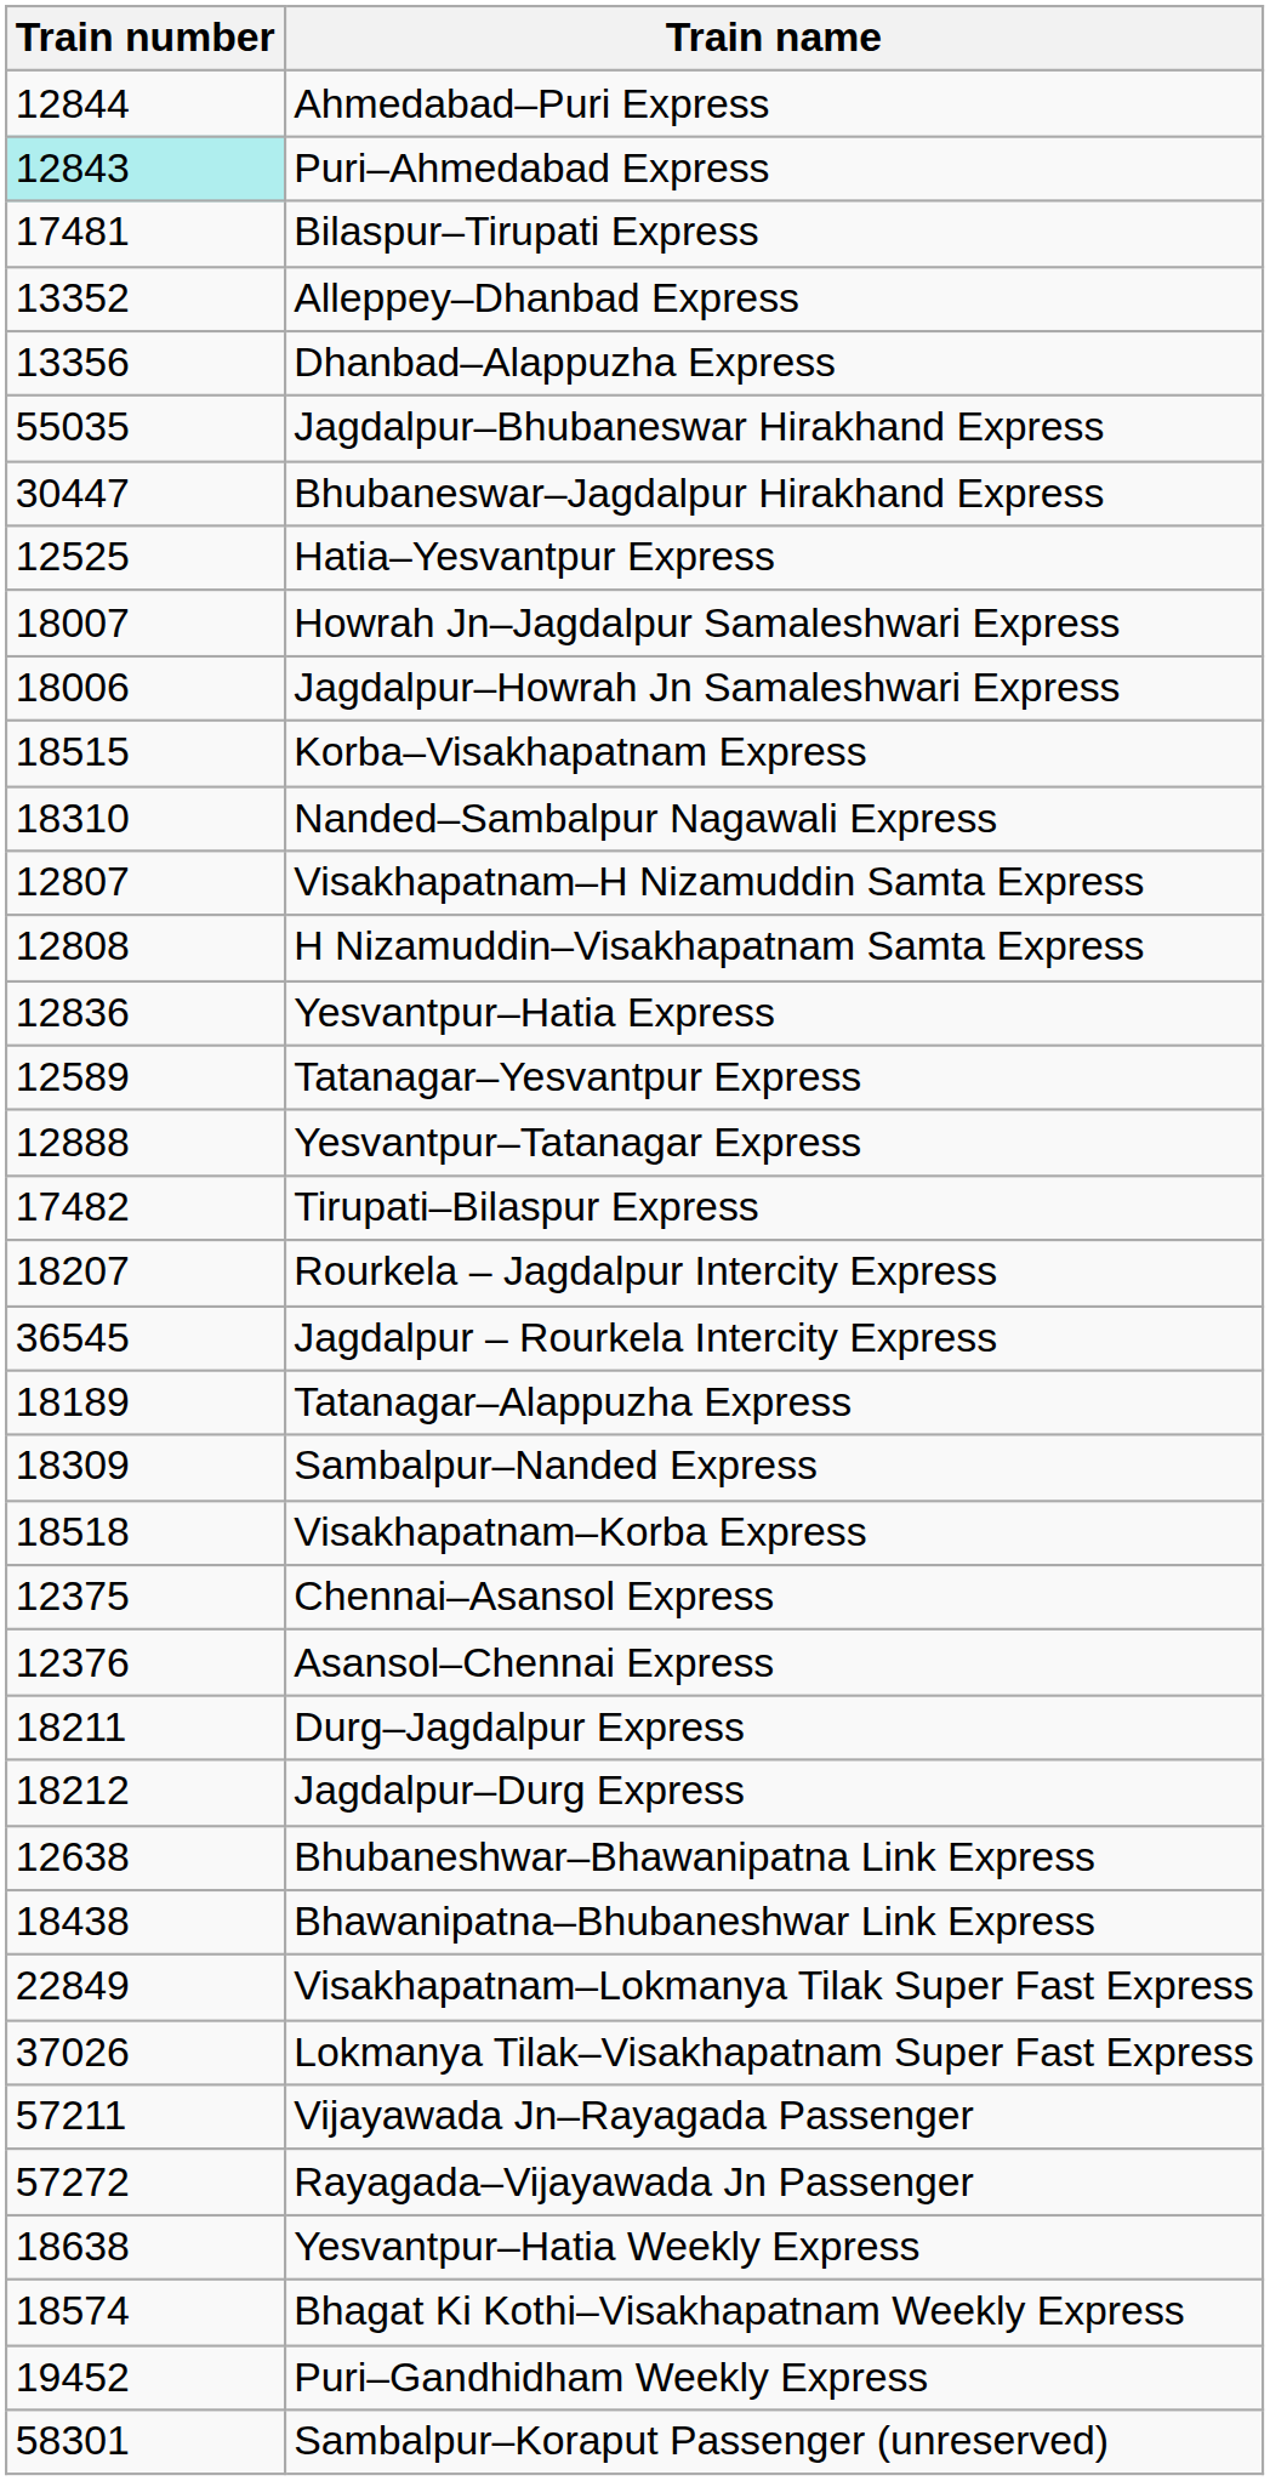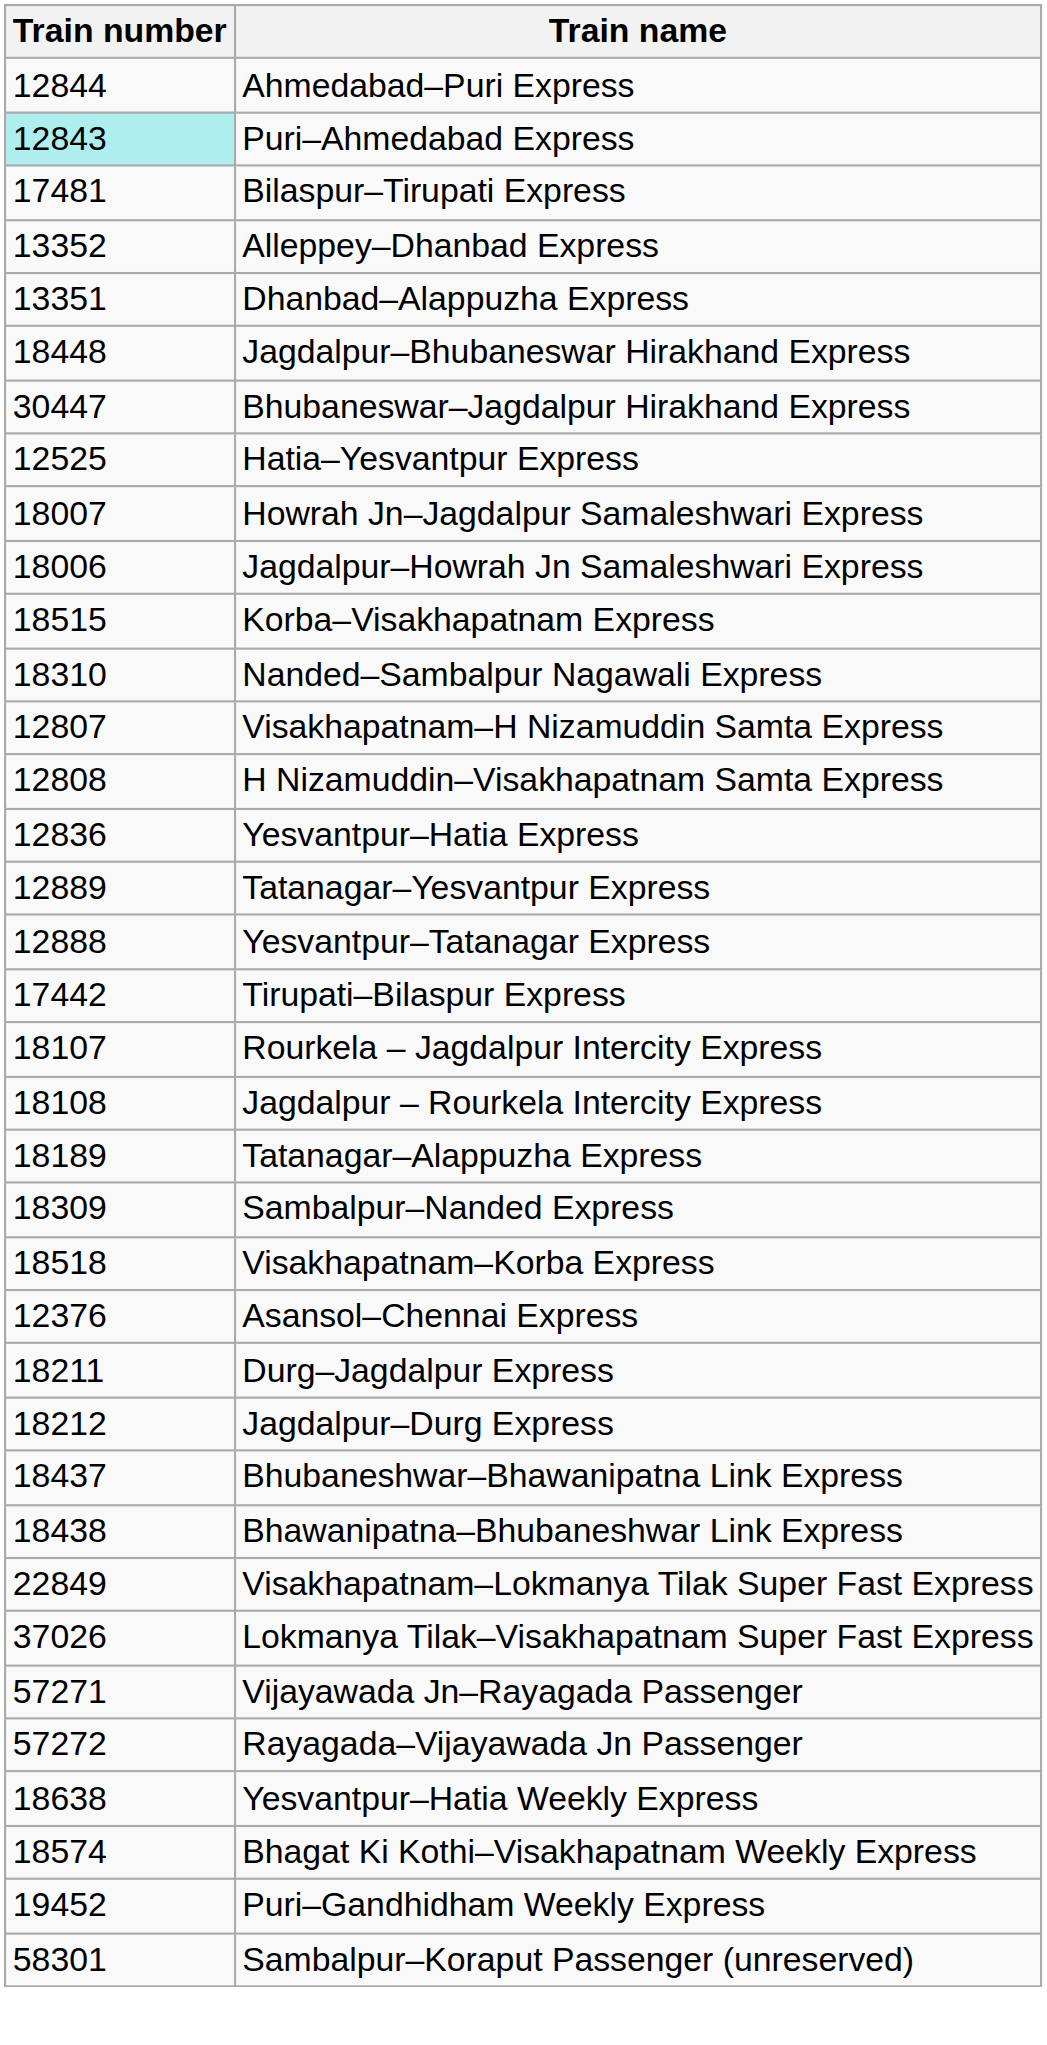Dhanbad–Alappuzha Express | Train number: 13356 -> 13351
Jagdalpur–Bhubaneswar Hirakhand Express | Train number: 55035 -> 18448
Tatanagar–Yesvantpur Express | Train number: 12589 -> 12889
Tirupati–Bilaspur Express | Train number: 17482 -> 17442
Rourkela – Jagdalpur Intercity Express | Train number: 18207 -> 18107
Jagdalpur – Rourkela Intercity Express | Train number: 36545 -> 18108
- row: 12375 | Chennai–Asansol Express
Bhubaneshwar–Bhawanipatna Link Express | Train number: 12638 -> 18437
Vijayawada Jn–Rayagada Passenger | Train number: 57211 -> 57271
